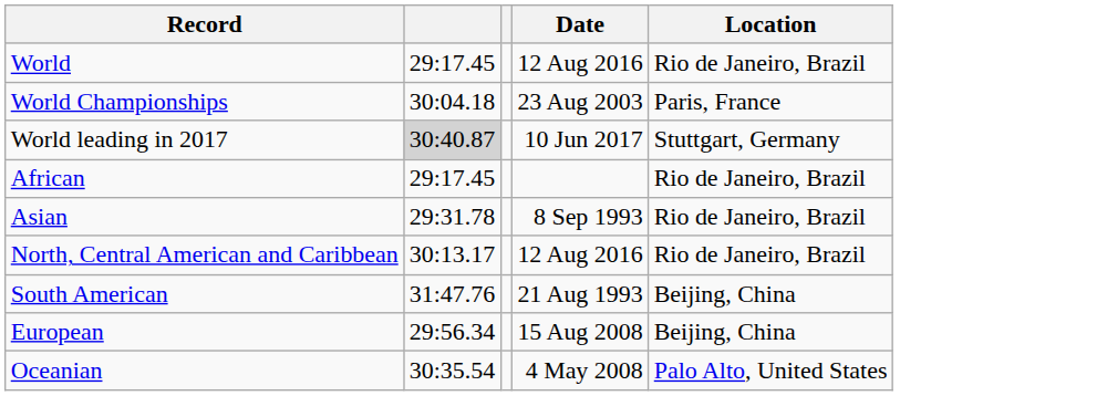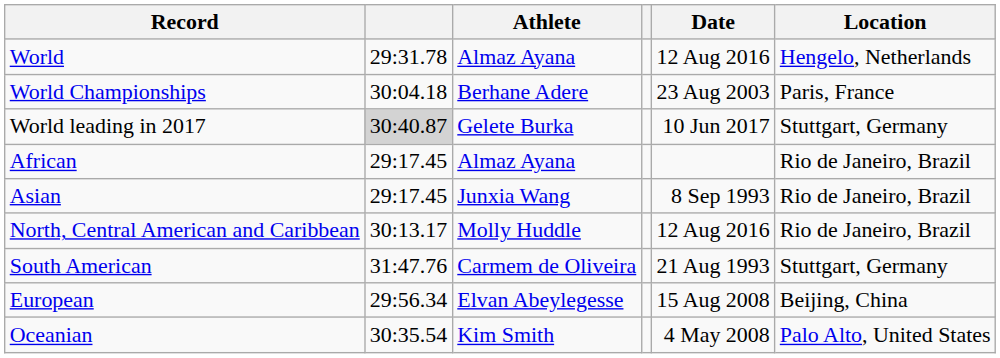+ column: Athlete | Almaz Ayana | Berhane Adere | Gelete Burka | Almaz Ayana | Junxia Wang | Molly Huddle | Carmem de Oliveira | Elvan Abeylegesse | Kim Smith
World | column 2: 29:17.45 -> 29:31.78
World | Location: Rio de Janeiro, Brazil -> Hengelo, Netherlands
Asian | column 2: 29:31.78 -> 29:17.45
South American | Location: Beijing, China -> Stuttgart, Germany
